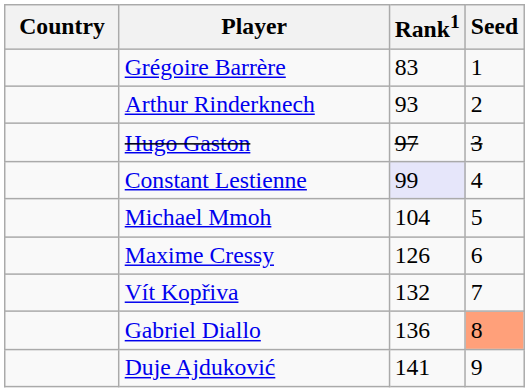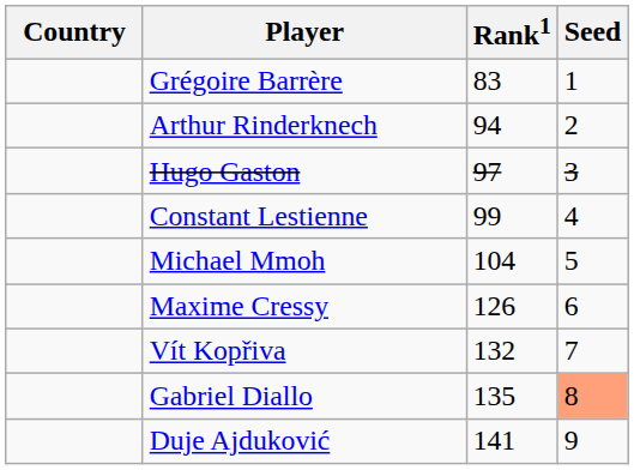Arthur Rinderknech | Rank1: 93 -> 94
Constant Lestienne | Rank1: lavender background -> no background
Gabriel Diallo | Rank1: 136 -> 135
